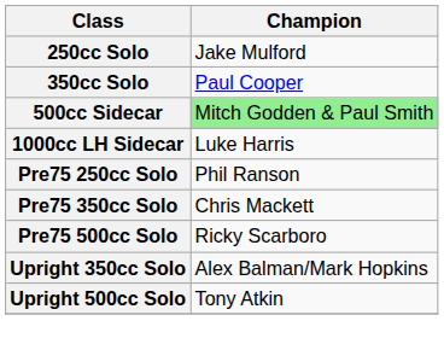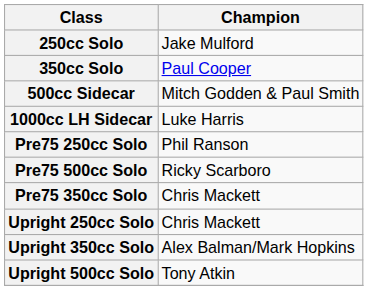500cc Sidecar | Champion: lightgreen background -> no background
rows swapped: Pre75 350cc Solo <-> Pre75 500cc Solo
+ row: Upright 250cc Solo | Chris Mackett
